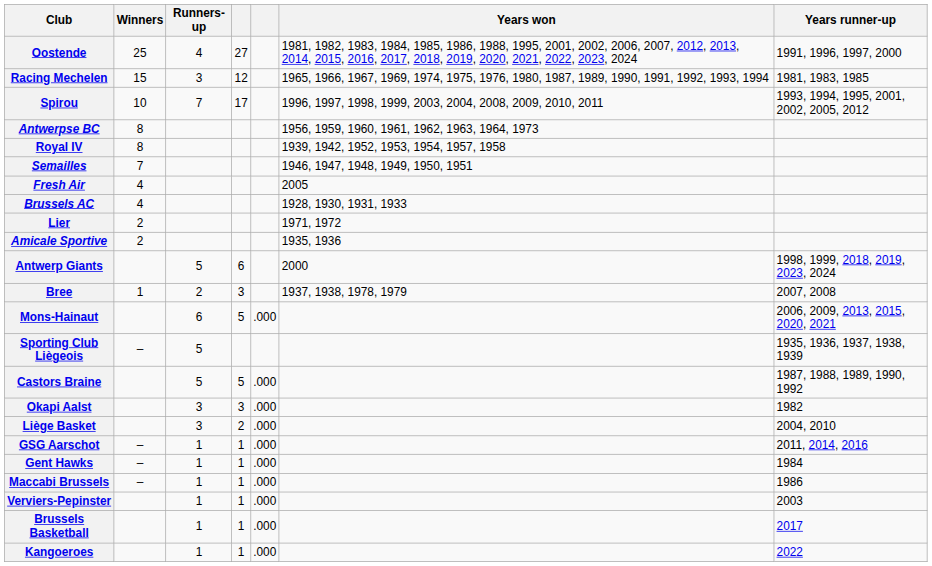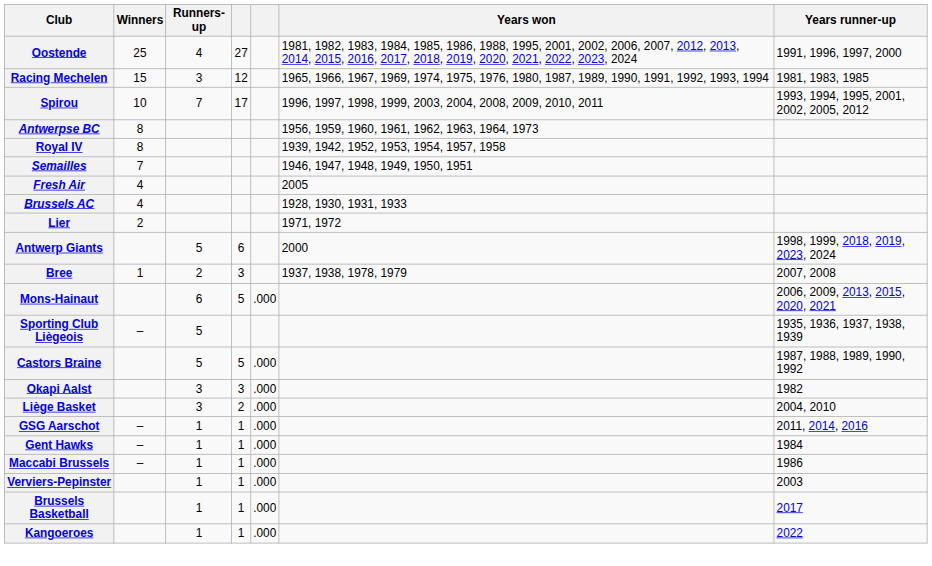- row: Amicale Sportive | 2 | 1935, 1936
